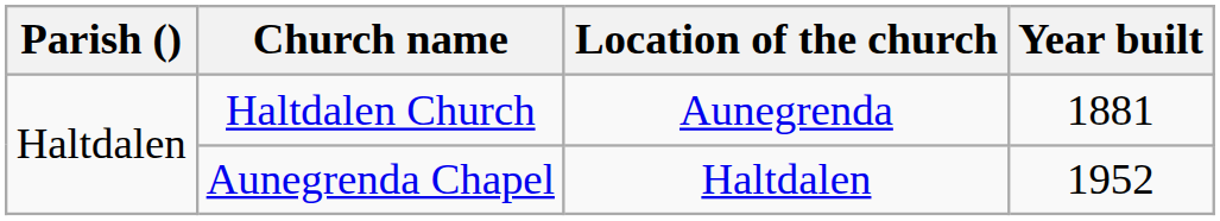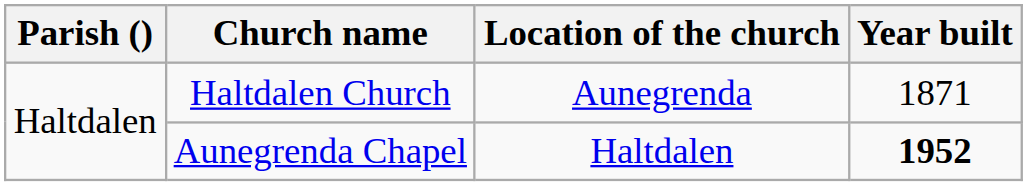Haltdalen Church | Year built: 1881 -> 1871
Aunegrenda Chapel | Year built: normal -> bold
